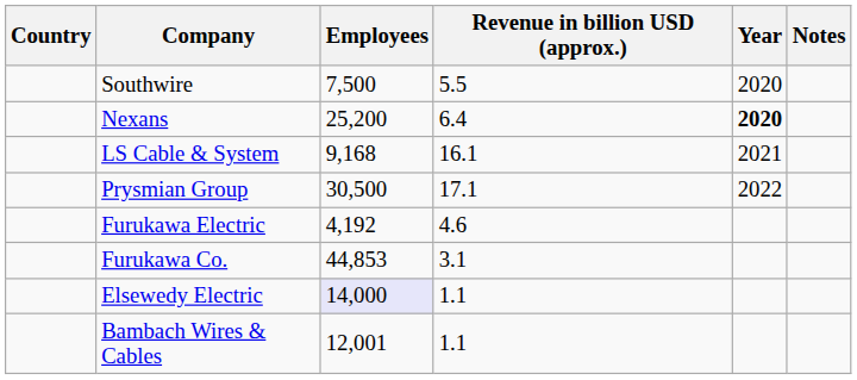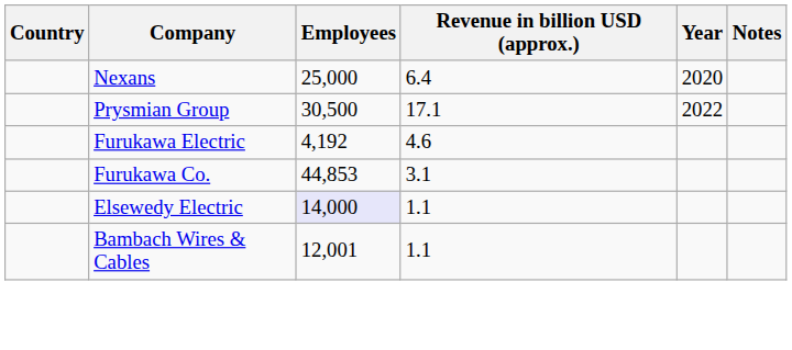- row: Southwire | 7,500 | 5.5 | 2020
Nexans | Employees: 25,200 -> 25,000
Nexans | Year: bold -> normal
- row: LS Cable & System | 9,168 | 16.1 | 2021
